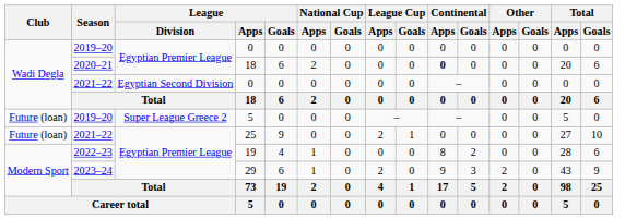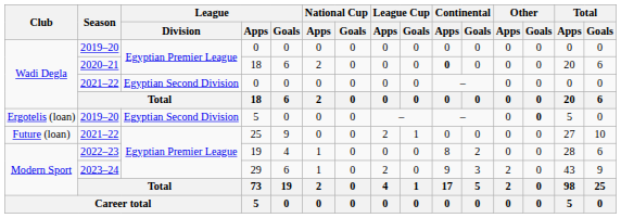2019–20 / 5 | Club: Future (loan) -> Ergotelis (loan)
2019–20 / 5 | League / Division: Super League Greece 2 -> Egyptian Second Division
2019–20 / 5 | Other / Goals: normal -> bold
